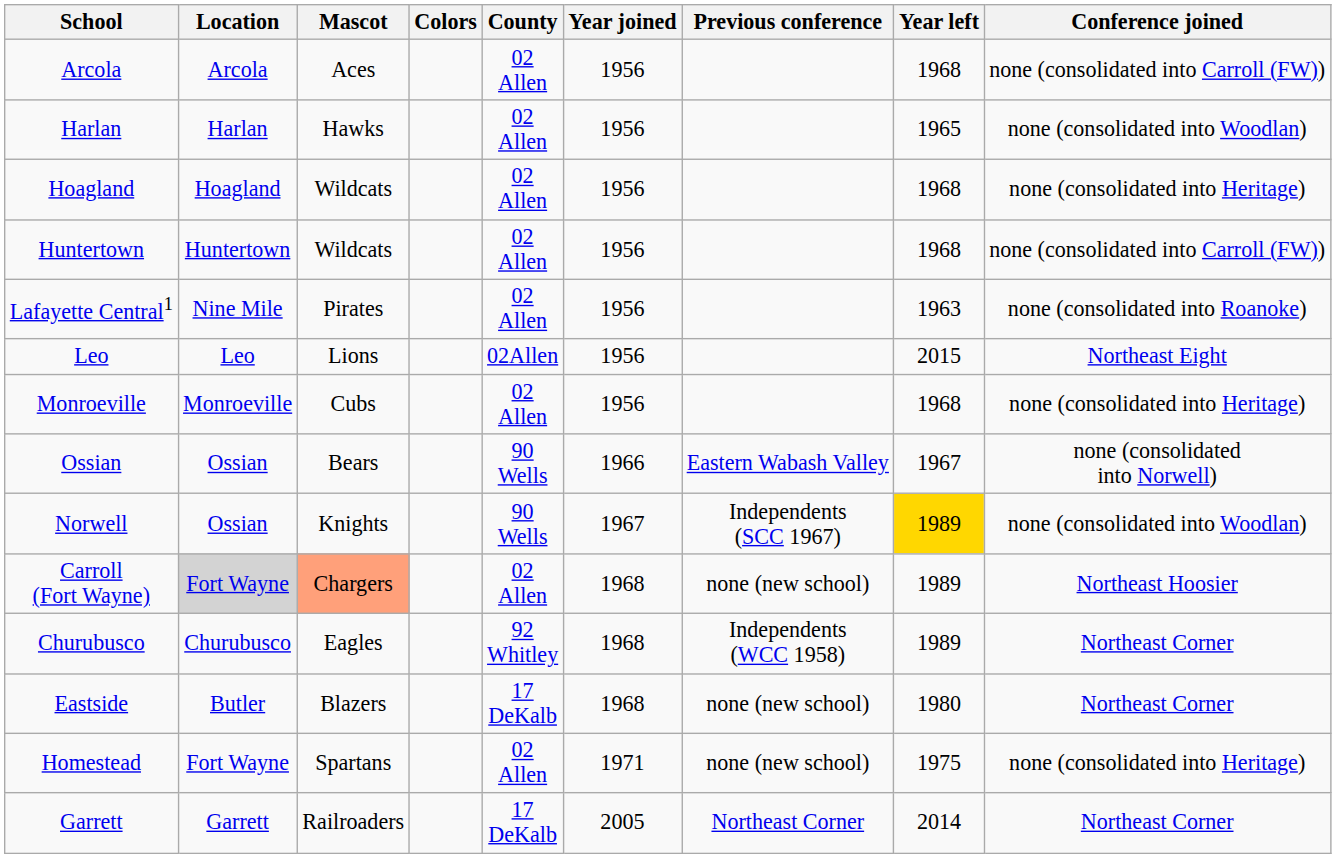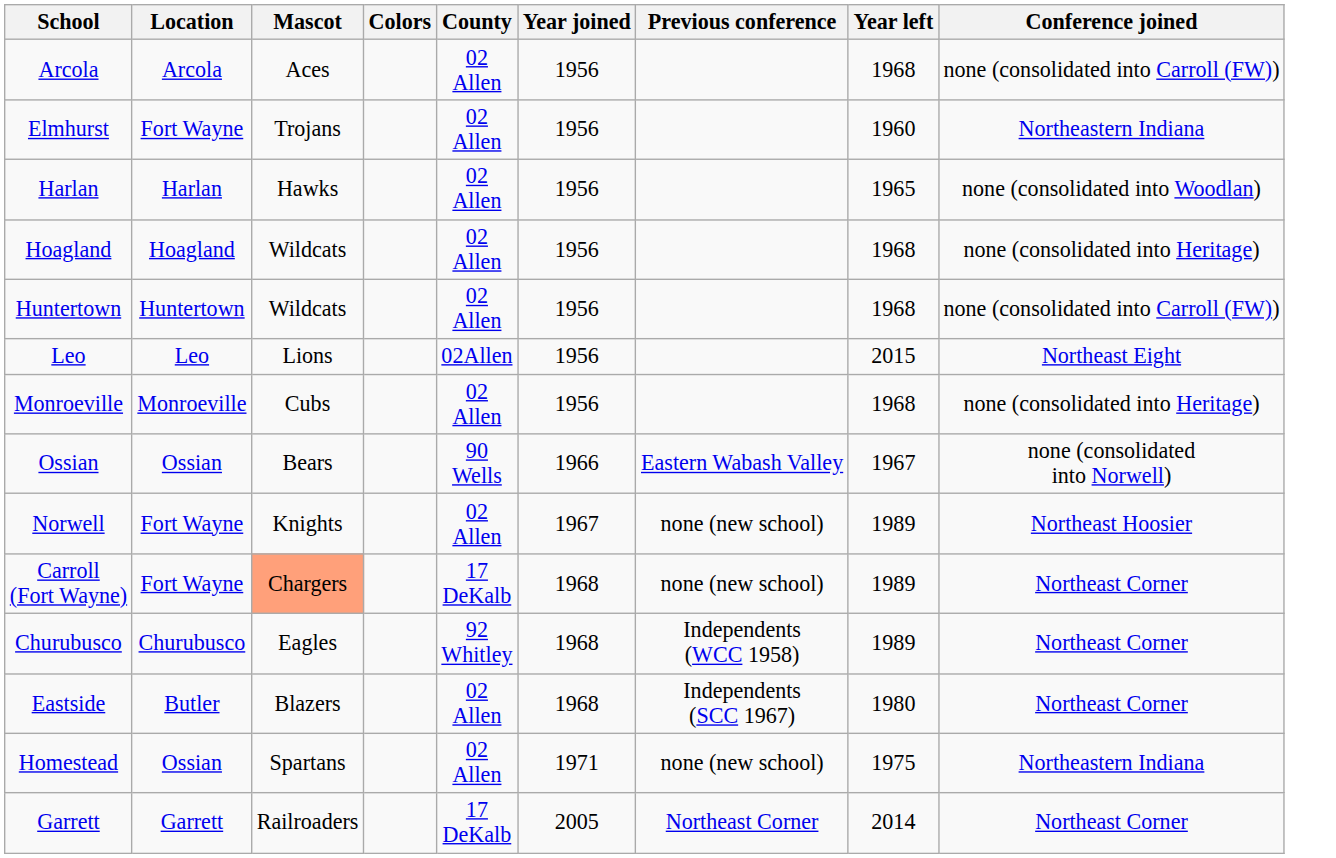+ row: Elmhurst | Fort Wayne | Trojans | 02 Allen | 1956 | 1960 | Northeastern Indiana
- row: Lafayette Central1 | Nine Mile | Pirates | 02 Allen | 1956 | 1963 | none (consolidated into Roanoke)
Norwell | Location: Ossian -> Fort Wayne
Norwell | County: 90 Wells -> 02 Allen
Norwell | Previous conference: Independents (SCC 1967) -> none (new school)
Norwell | Year left: gold background -> no background
Norwell | Conference joined: none (consolidated into Woodlan) -> Northeast Hoosier
Carroll (Fort Wayne) | Location: lightgrey background -> no background
Carroll (Fort Wayne) | County: 02 Allen -> 17 DeKalb
Carroll (Fort Wayne) | Conference joined: Northeast Hoosier -> Northeast Corner
Eastside | County: 17 DeKalb -> 02 Allen
Eastside | Previous conference: none (new school) -> Independents (SCC 1967)
Homestead | Location: Fort Wayne -> Ossian
Homestead | Conference joined: none (consolidated into Heritage) -> Northeastern Indiana
